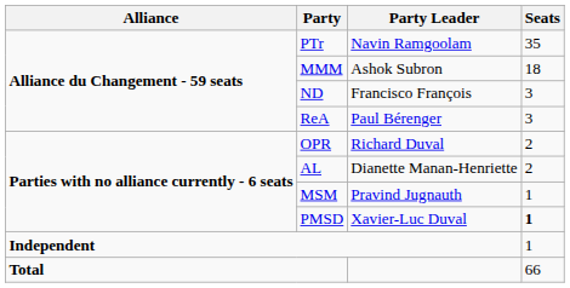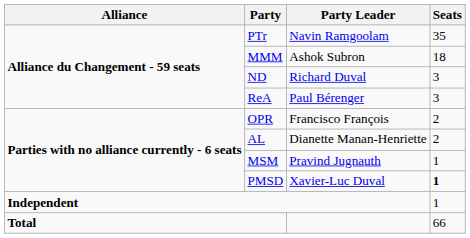ND | Party Leader: Francisco François -> Richard Duval
OPR | Party Leader: Richard Duval -> Francisco François
